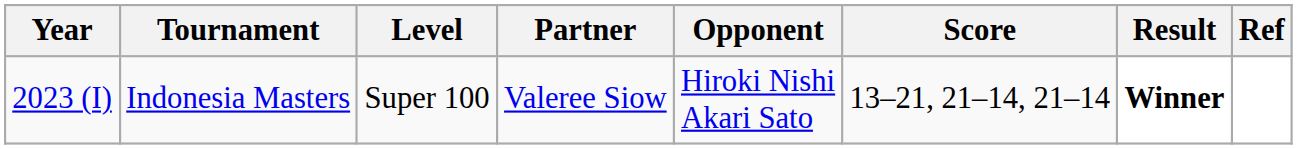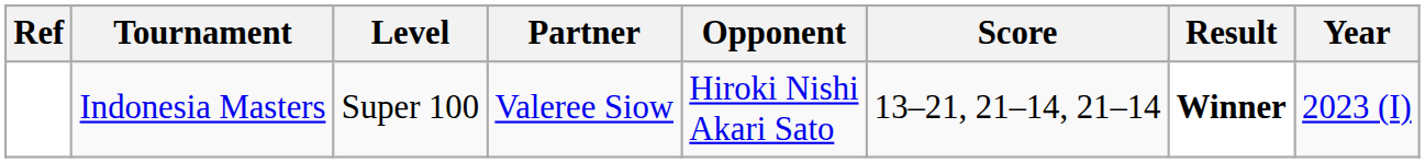columns swapped: Year <-> Ref
